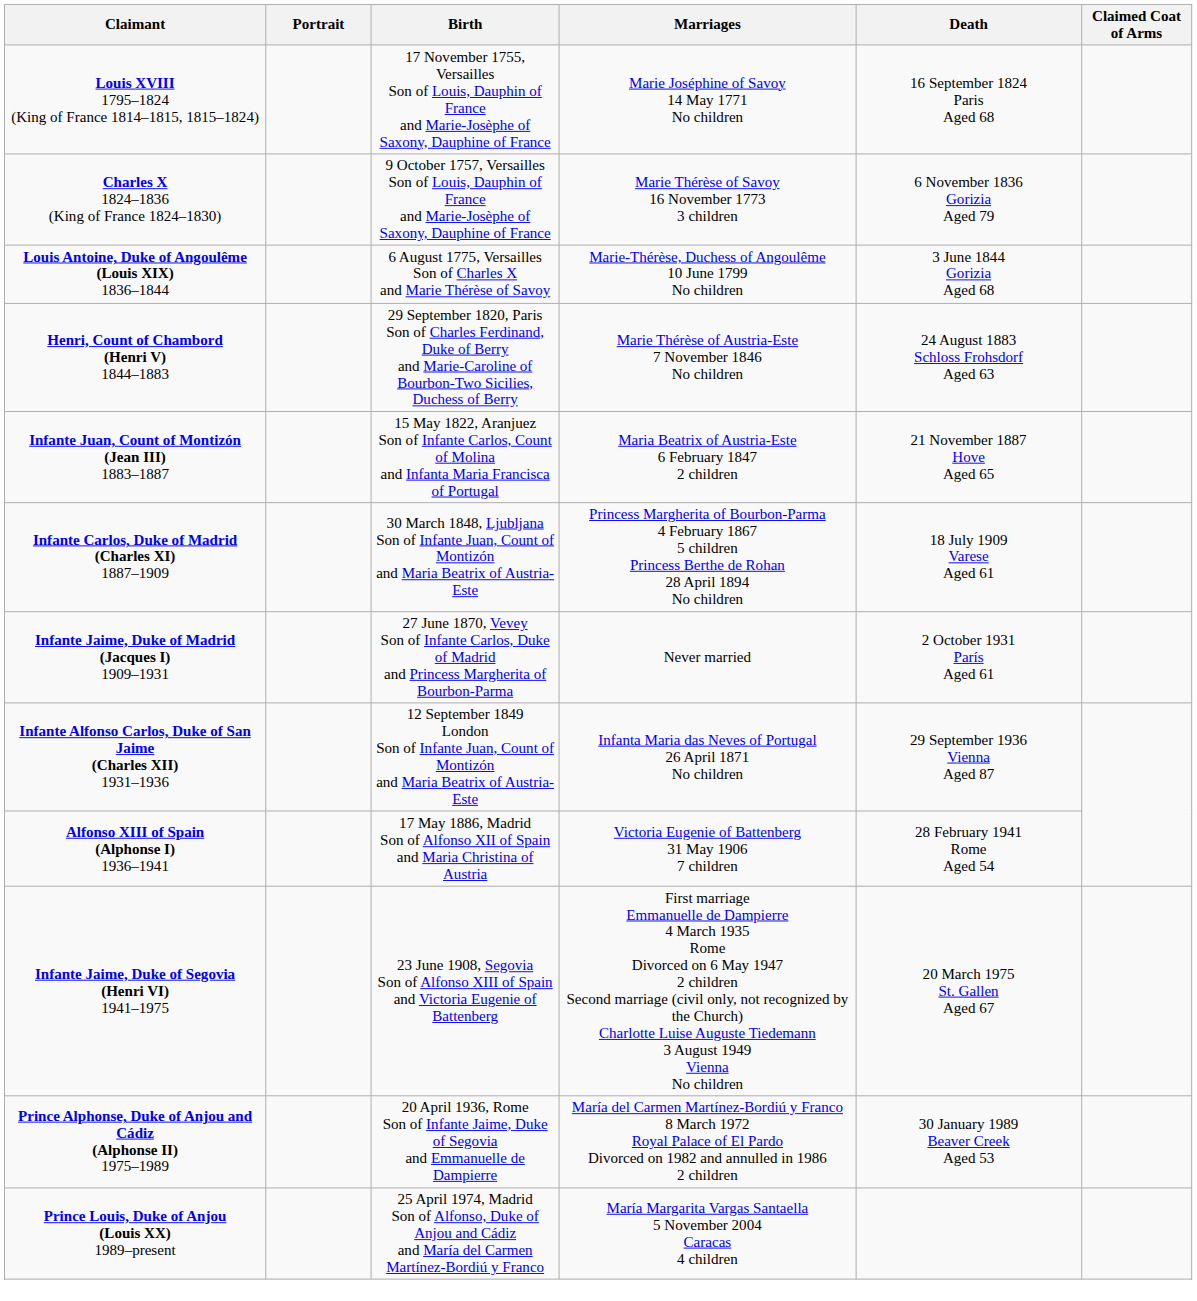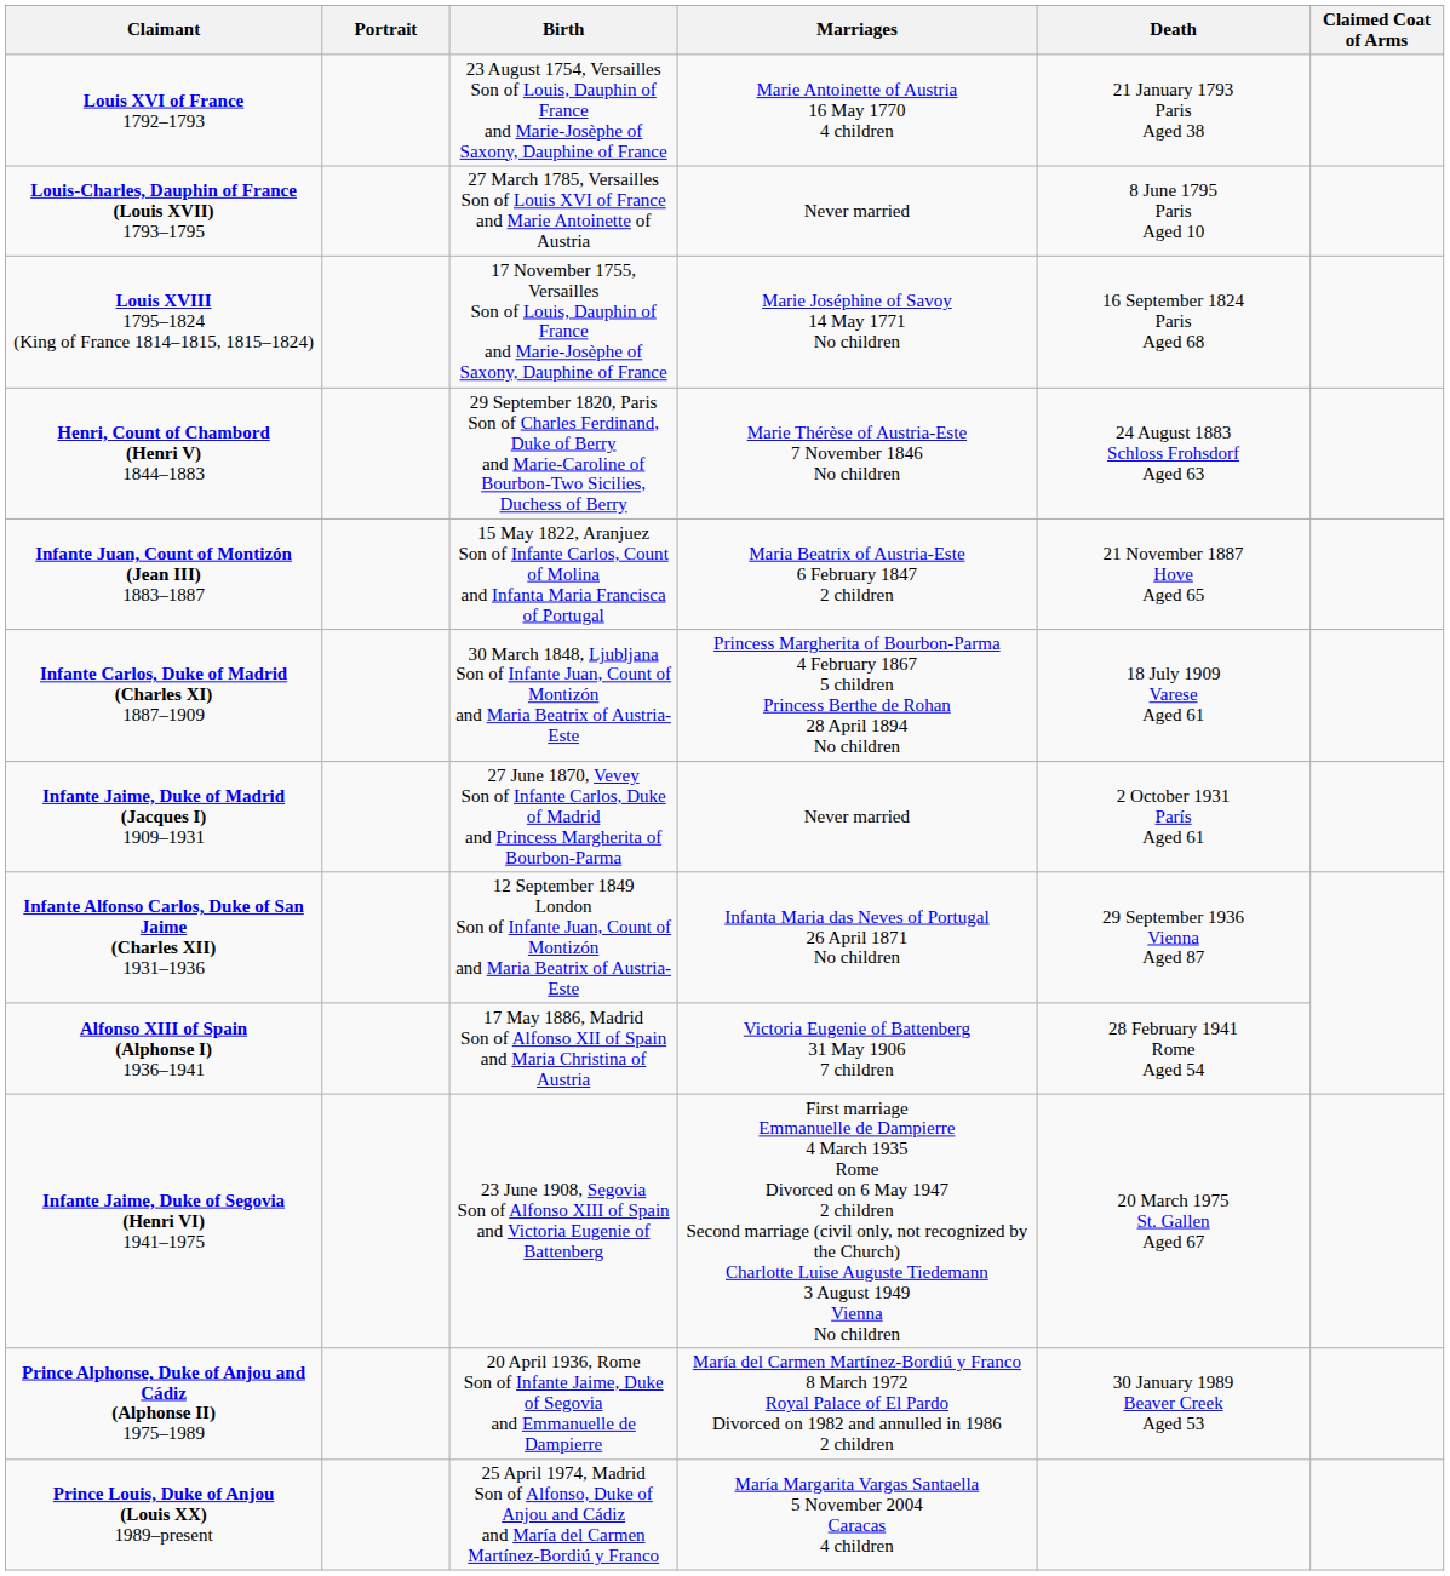+ row: Louis XVI of France 1792–1793 | 23 August 1754, Versailles Son of Louis, Dauphin of France and Marie-Josèphe of Saxony, Dauphine of France | Marie Antoinette of Austria 16 May 1770 4 children | 21 January 1793 Paris Aged 38
+ row: Louis-Charles, Dauphin of France (Louis XVII) 1793–1795 | 27 March 1785, Versailles Son of Louis XVI of France and Marie Antoinette of Austria | Never married | 8 June 1795 Paris Aged 10
- row: Charles X 1824–1836 (King of France 1824–1830) | 9 October 1757, Versailles Son of Louis, Dauphin of France and Marie-Josèphe of Saxony, Dauphine of France | Marie Thérèse of Savoy 16 November 1773 3 children | 6 November 1836 Gorizia Aged 79
- row: Louis Antoine, Duke of Angoulême (Louis XIX) 1836–1844 | 6 August 1775, Versailles Son of Charles X and Marie Thérèse of Savoy | Marie-Thérèse, Duchess of Angoulême 10 June 1799 No children | 3 June 1844 Gorizia Aged 68
